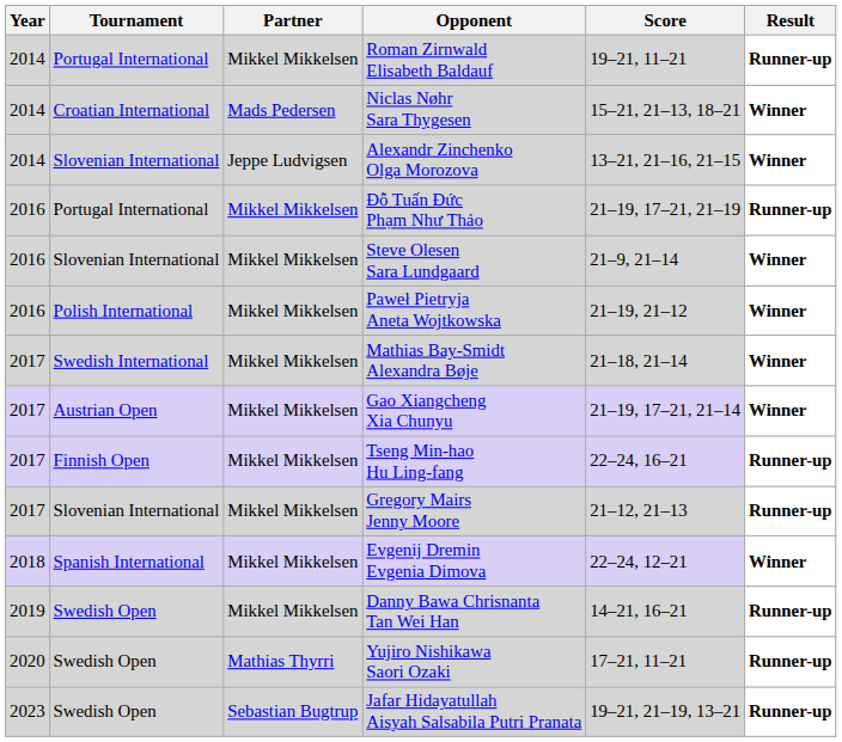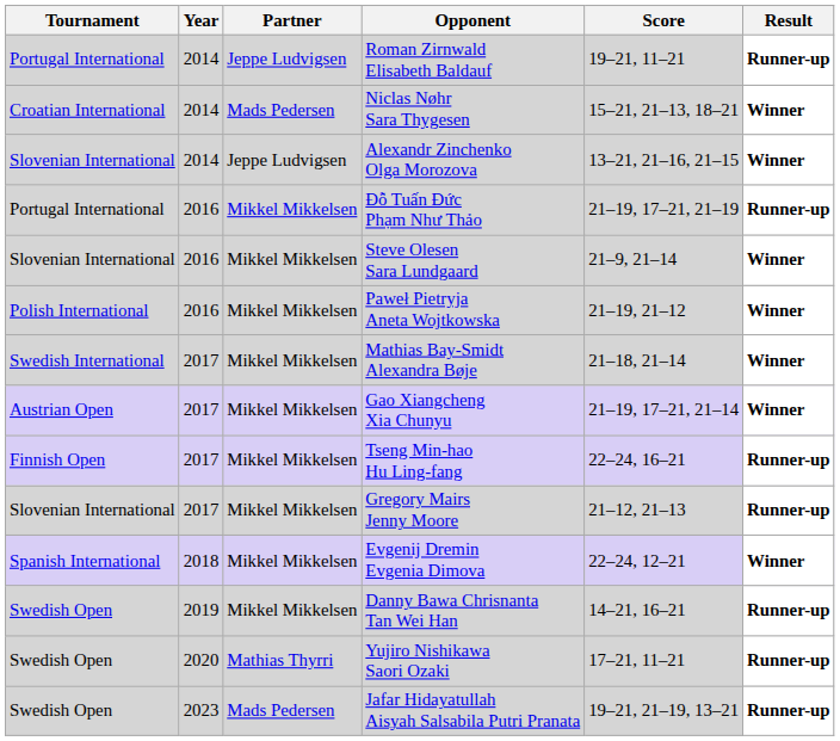columns swapped: Year <-> Tournament
Roman Zirnwald Elisabeth Baldauf | Partner: Mikkel Mikkelsen -> Jeppe Ludvigsen
Jafar Hidayatullah Aisyah Salsabila Putri Pranata | Partner: Sebastian Bugtrup -> Mads Pedersen
